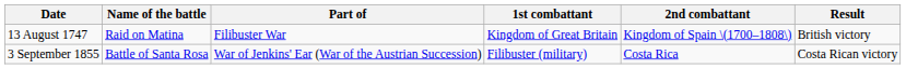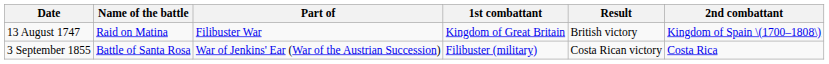columns swapped: 2nd combattant <-> Result
